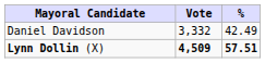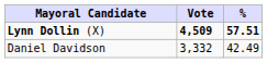rows swapped: Lynn Dollin (X) <-> Daniel Davidson
